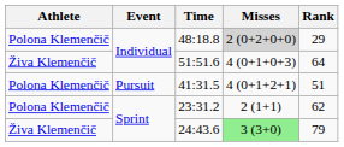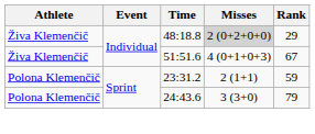48:18.8 | Athlete: Polona Klemenčič -> Živa Klemenčič
51:51.6 | Rank: 64 -> 67
- row: Polona Klemenčič | Pursuit | 41:31.5 | 4 (0+1+2+1) | 51
23:31.2 | Rank: 62 -> 59
24:43.6 | Athlete: Živa Klemenčič -> Polona Klemenčič
24:43.6 | Misses: lightgreen background -> no background
